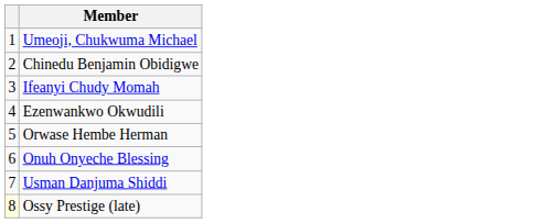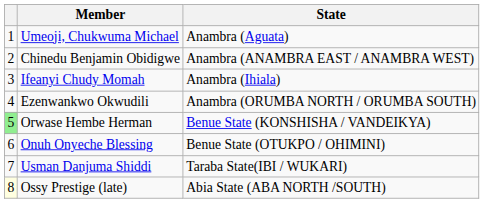+ column: State | Anambra (Aguata) | Anambra (ANAMBRA EAST / ANAMBRA WEST) | Anambra (Ihiala) | Anambra (ORUMBA NORTH / ORUMBA SOUTH) | Benue State (KONSHISHA / VANDEIKYA) | Benue State (OTUKPO / OHIMINI) | Taraba State(IBI / WUKARI) | Abia State (ABA NORTH /SOUTH)
Orwase Hembe Herman | column 1: no background -> lightgreen background
